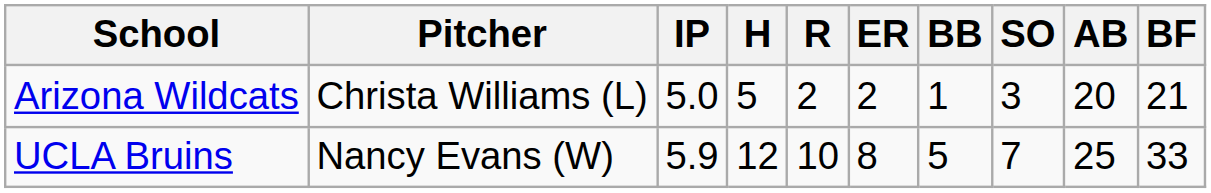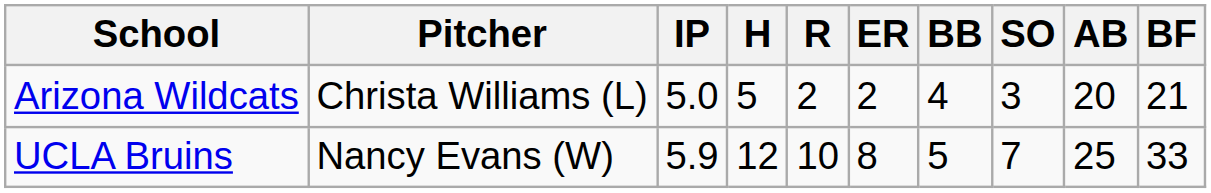Arizona Wildcats | BB: 1 -> 4
